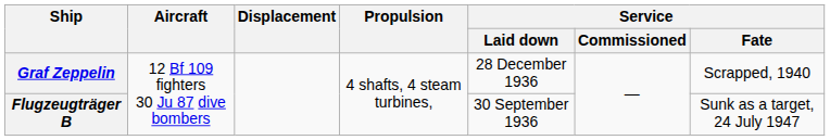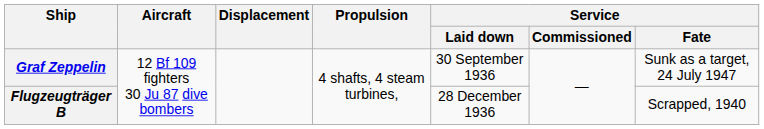Graf Zeppelin | Service / Laid down: 28 December 1936 -> 30 September 1936
Graf Zeppelin | Service / Fate: Scrapped, 1940 -> Sunk as a target, 24 July 1947
Flugzeugträger B | Service / Laid down: 30 September 1936 -> 28 December 1936
Flugzeugträger B | Service / Fate: Sunk as a target, 24 July 1947 -> Scrapped, 1940
